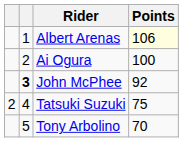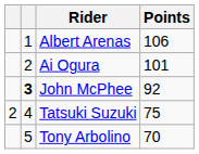Albert Arenas | Points: lightyellow background -> no background
Ai Ogura | Points: 100 -> 101
